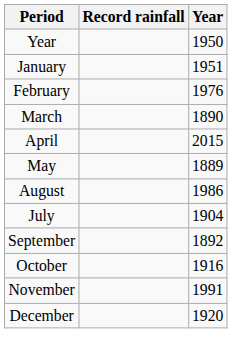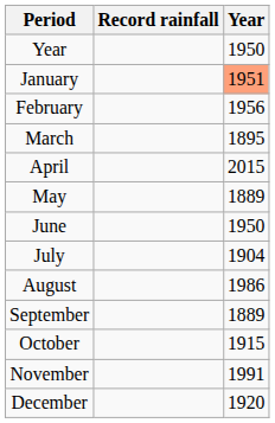January | Year: no background -> lightsalmon background
February | Year: 1976 -> 1956
March | Year: 1890 -> 1895
+ row: June | 1950
rows swapped: July <-> August
September | Year: 1892 -> 1889
October | Year: 1916 -> 1915
